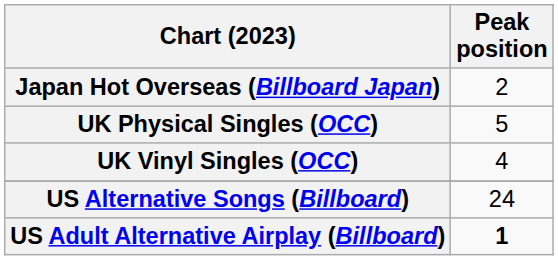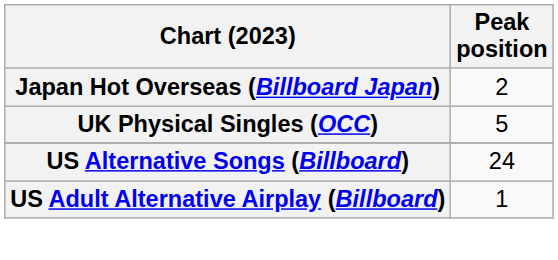- row: UK Vinyl Singles (OCC) | 4
US Adult Alternative Airplay (Billboard) | Peak position: bold -> normal
